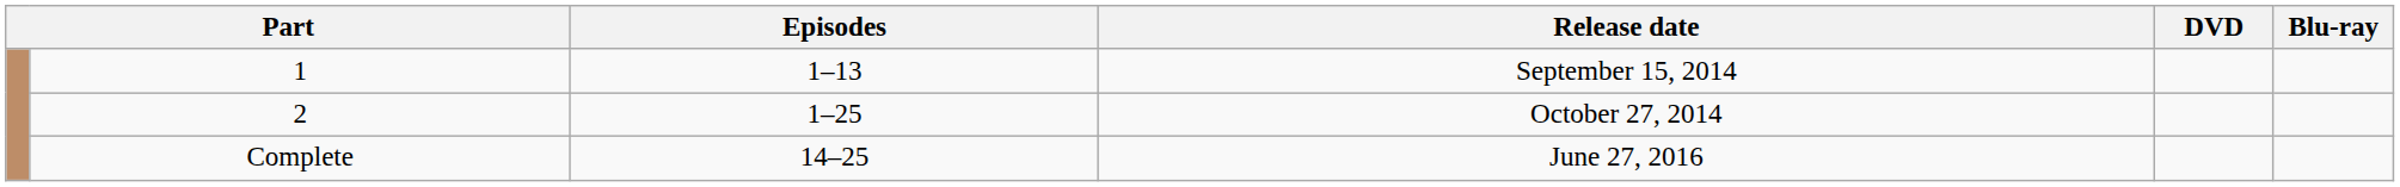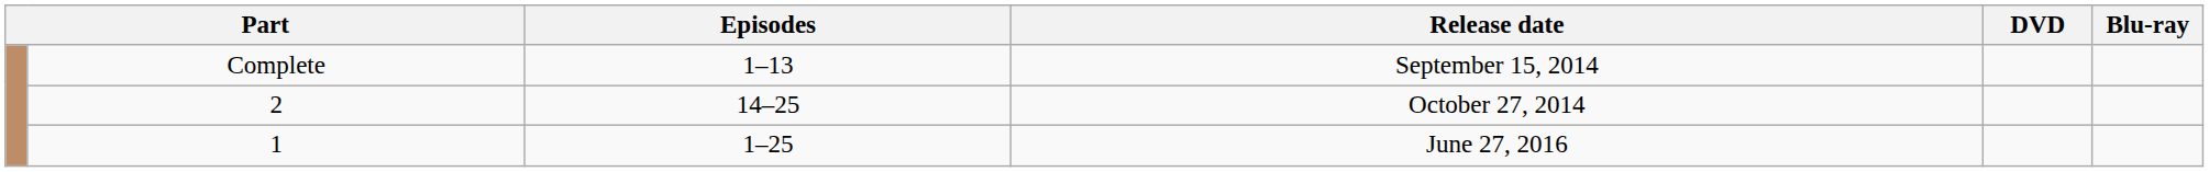September 15, 2014 | column 2: 1 -> Complete
October 27, 2014 | Episodes: 1–25 -> 14–25
June 27, 2016 | column 2: Complete -> 1
June 27, 2016 | Episodes: 14–25 -> 1–25
